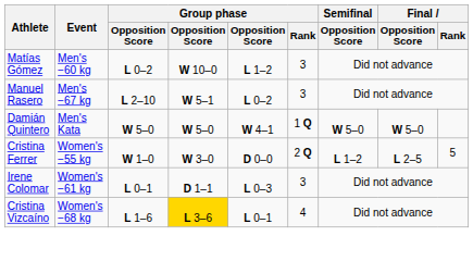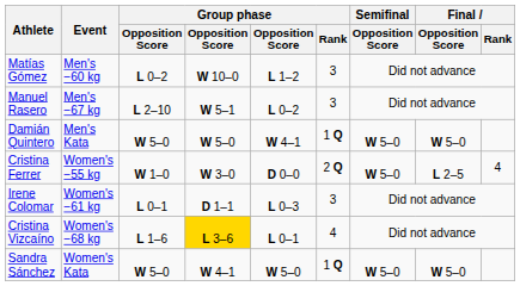Cristina Ferrer | Semifinal / Opposition Score: L 1–2 -> W 5–0
Cristina Ferrer | Final / Rank: 5 -> 4
+ row: Sandra Sánchez | Women's Kata | W 5–0 | W 4–1 | W 5–0 | 1 Q | W 5–0 | W 5–0
